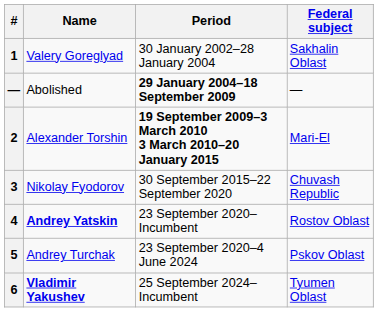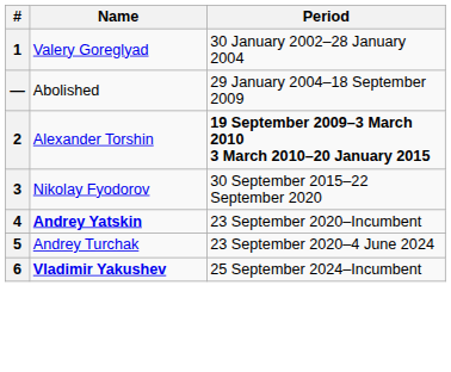- column: Federal subject | Sakhalin Oblast | — | Mari-El | Chuvash Republic | Rostov Oblast | Pskov Oblast | Tyumen Oblast
Abolished | Period: bold -> normal
